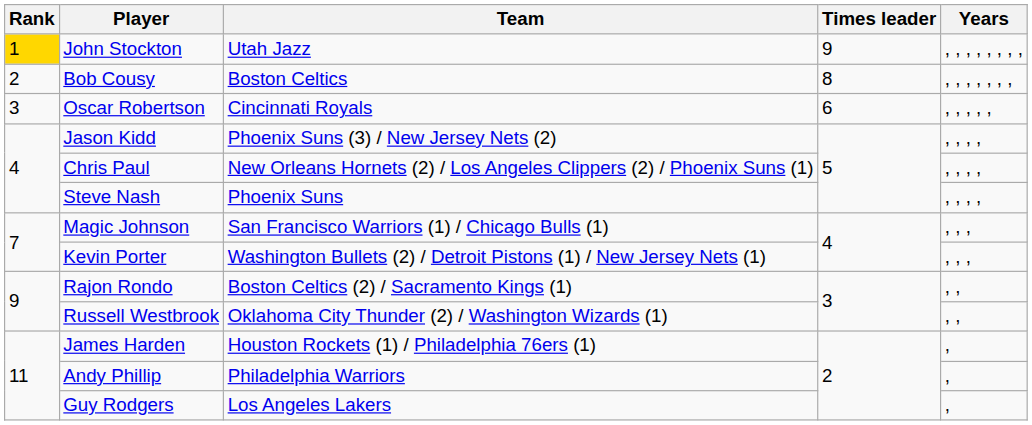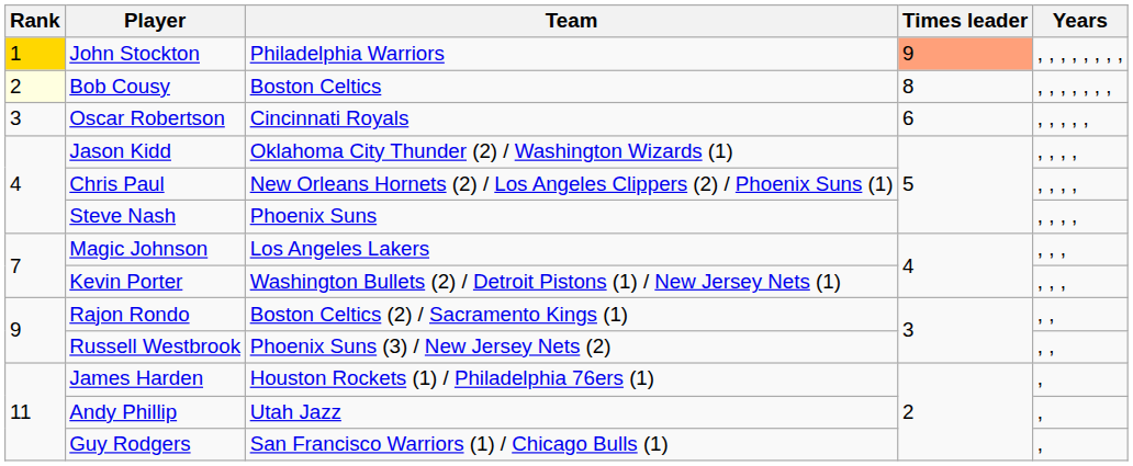John Stockton | Team: Utah Jazz -> Philadelphia Warriors
John Stockton | Times leader: no background -> lightsalmon background
Bob Cousy | Rank: no background -> lightyellow background
Jason Kidd | Team: Phoenix Suns (3) / New Jersey Nets (2) -> Oklahoma City Thunder (2) / Washington Wizards (1)
Magic Johnson | Team: San Francisco Warriors (1) / Chicago Bulls (1) -> Los Angeles Lakers
Russell Westbrook | Team: Oklahoma City Thunder (2) / Washington Wizards (1) -> Phoenix Suns (3) / New Jersey Nets (2)
Andy Phillip | Team: Philadelphia Warriors -> Utah Jazz
Guy Rodgers | Team: Los Angeles Lakers -> San Francisco Warriors (1) / Chicago Bulls (1)
